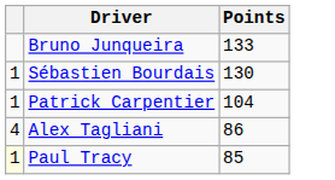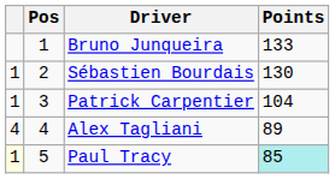+ column: Pos | 1 | 2 | 3 | 4 | 5
Alex Tagliani | Points: 86 -> 89
Paul Tracy | Points: no background -> paleturquoise background
